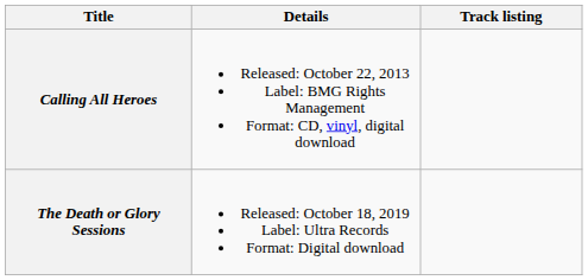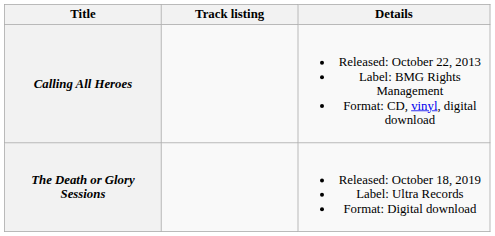columns swapped: Details <-> Track listing
